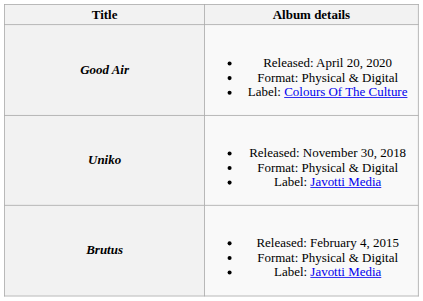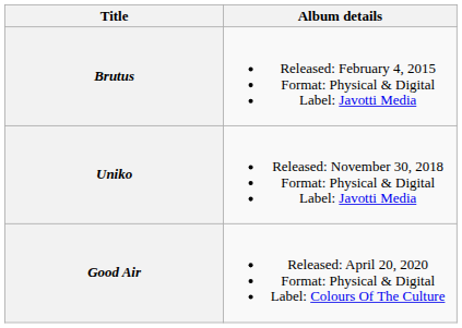rows swapped: Brutus <-> Good Air
